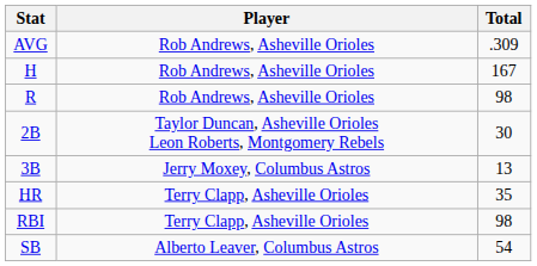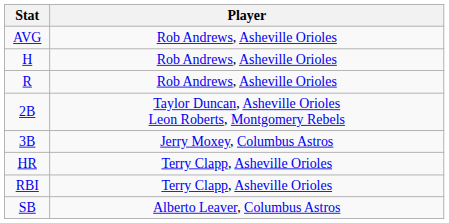- column: Total | .309 | 167 | 98 | 30 | 13 | 35 | 98 | 54
